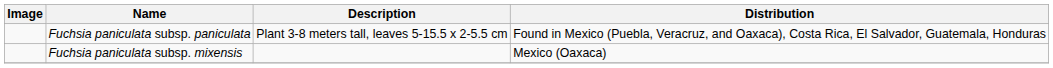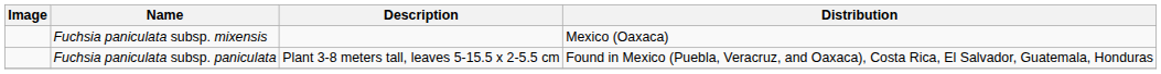rows swapped: Fuchsia paniculata subsp. mixensis <-> Fuchsia paniculata subsp. paniculata
